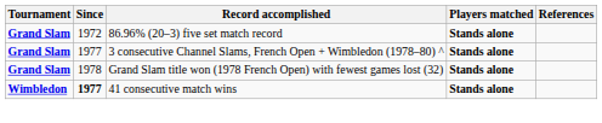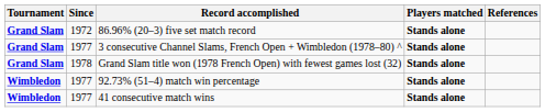+ row: Wimbledon | 1977 | 92.73% (51–4) match win percentage | Stands alone
41 consecutive match wins | Since: bold -> normal
